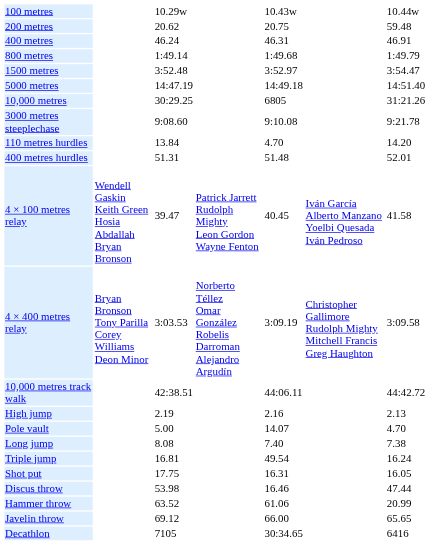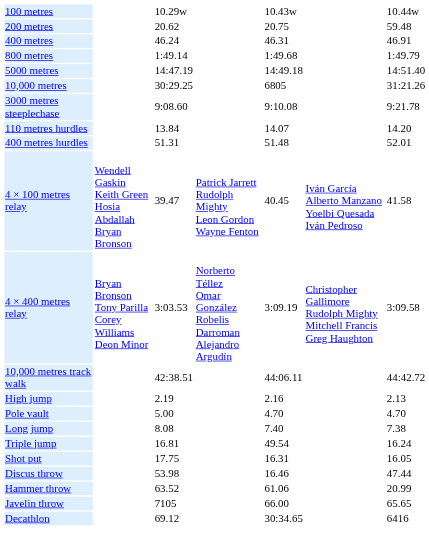- row: 1500 metres | 3:52.48 | 3:52.97 | 3:54.47
110 metres hurdles | column 5: 4.70 -> 14.07
Pole vault | column 5: 14.07 -> 4.70
Javelin throw | column 3: 69.12 -> 7105
Decathlon | column 3: 7105 -> 69.12
